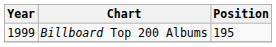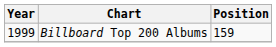Billboard Top 200 Albums | Position: 195 -> 159
